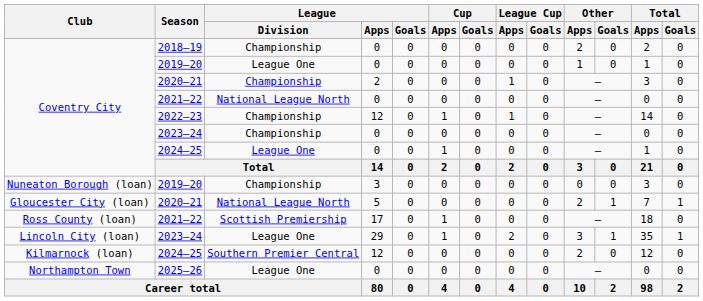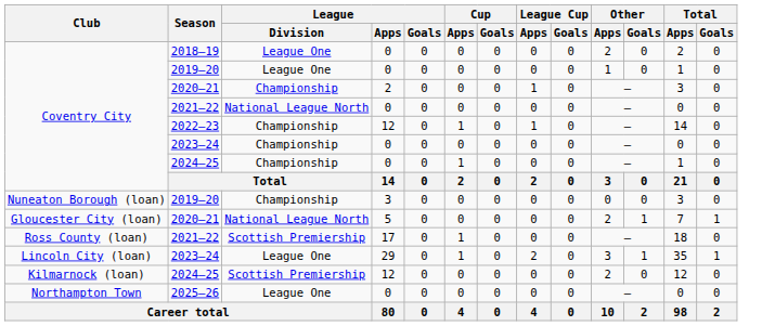2018–19 | League / Division: Championship -> League One
Coventry City / 2024–25 | League / Division: League One -> Championship
Kilmarnock (loan) / 2024–25 | League / Division: Southern Premier Central -> Scottish Premiership
